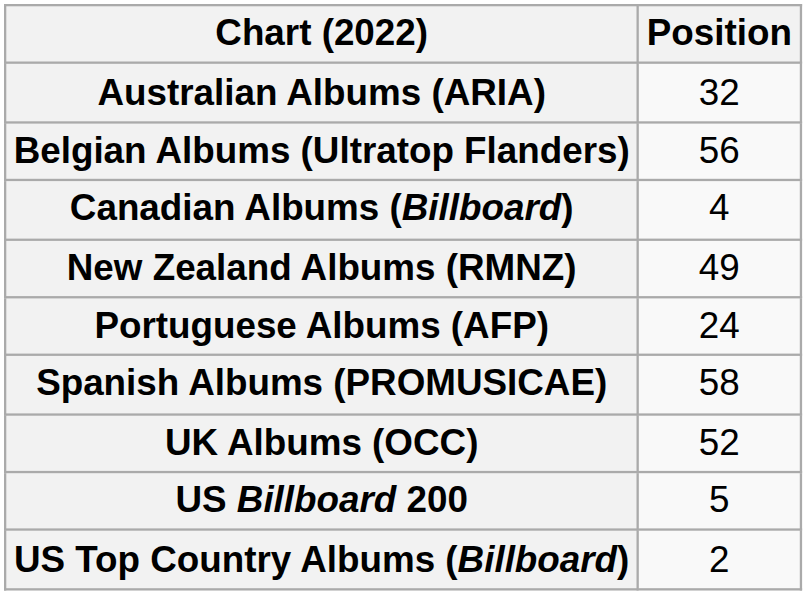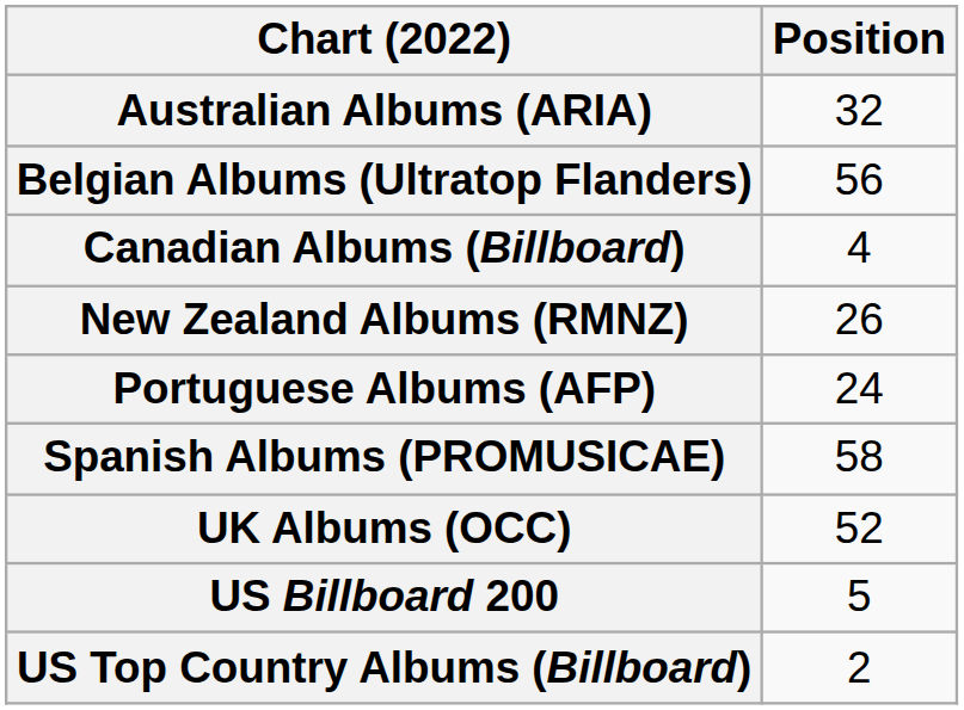New Zealand Albums (RMNZ) | Position: 49 -> 26
